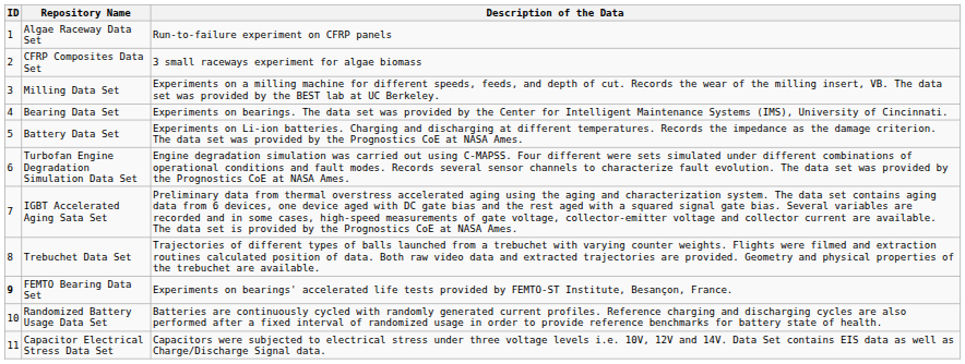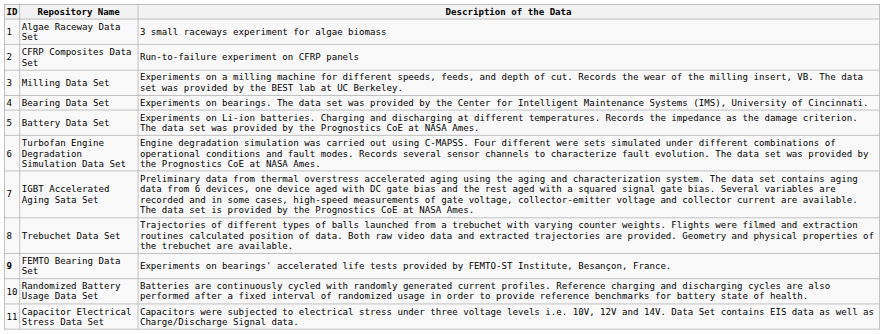Algae Raceway Data Set | Description of the Data: Run-to-failure experiment on CFRP panels -> 3 small raceways experiment for algae biomass
CFRP Composites Data Set | Description of the Data: 3 small raceways experiment for algae biomass -> Run-to-failure experiment on CFRP panels
